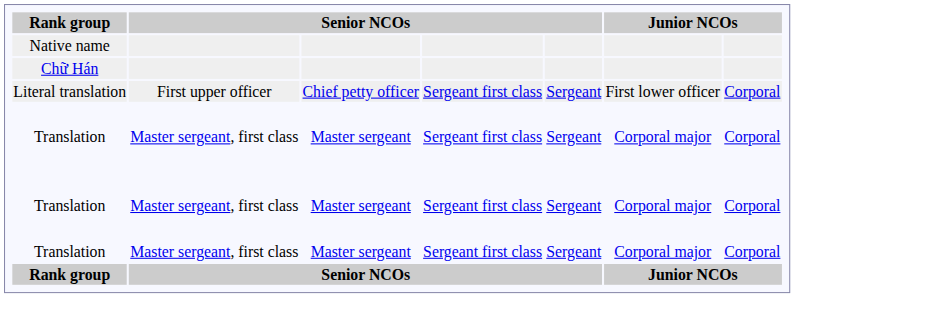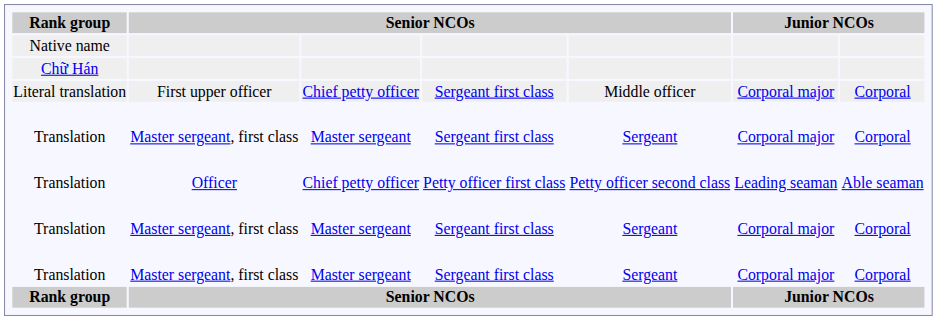Literal translation | column 5: Sergeant -> Middle officer
Literal translation | column 6: First lower officer -> Corporal major
+ row: Translation | Officer | Chief petty officer | Petty officer first class | Petty officer second class | Leading seaman | Able seaman
